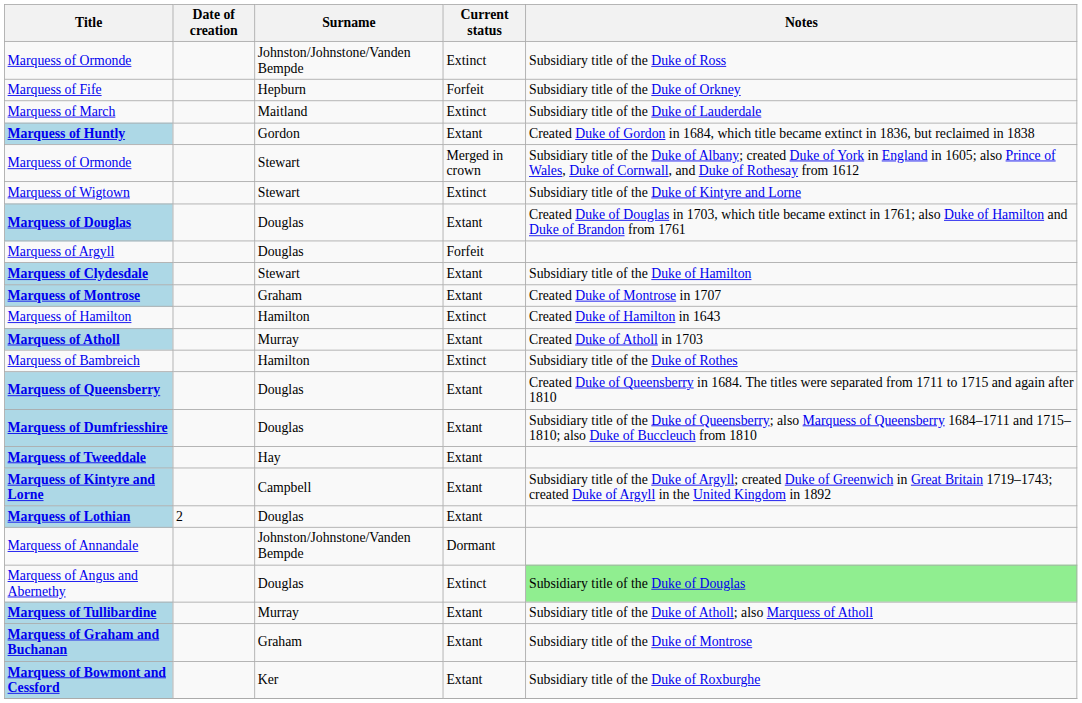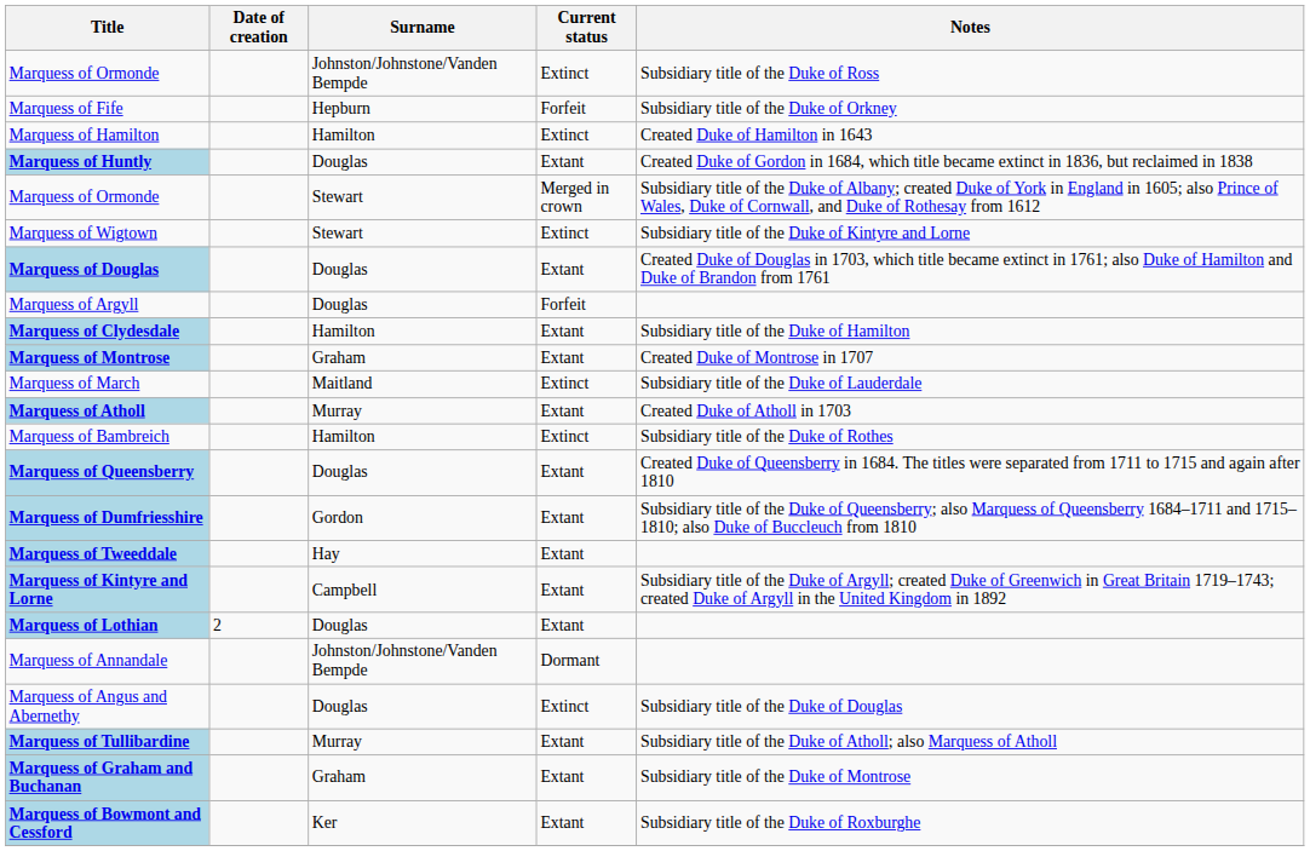rows swapped: Marquess of Hamilton <-> Marquess of March
Marquess of Huntly | Surname: Gordon -> Douglas
Marquess of Clydesdale | Surname: Stewart -> Hamilton
Marquess of Dumfriesshire | Surname: Douglas -> Gordon
Marquess of Angus and Abernethy | Notes: lightgreen background -> no background
